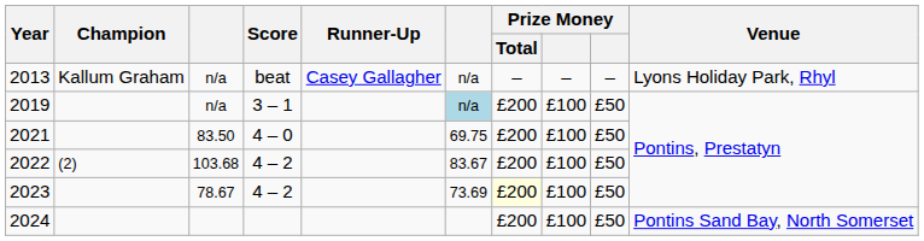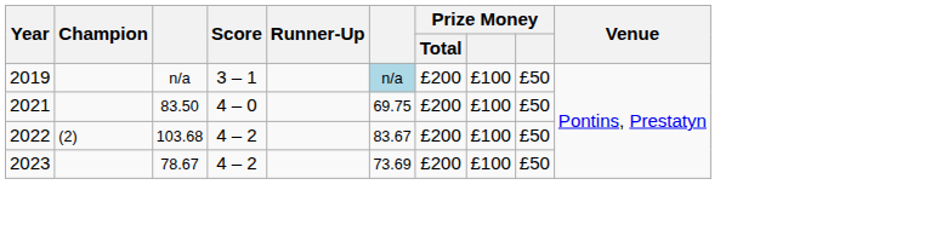- row: 2013 | Kallum Graham | n/a | beat | Casey Gallagher | n/a | – | – | – | Lyons Holiday Park, Rhyl
2023 | Prize Money / Total: lightyellow background -> no background
- row: 2024 | £200 | £100 | £50 | Pontins Sand Bay, North Somerset
